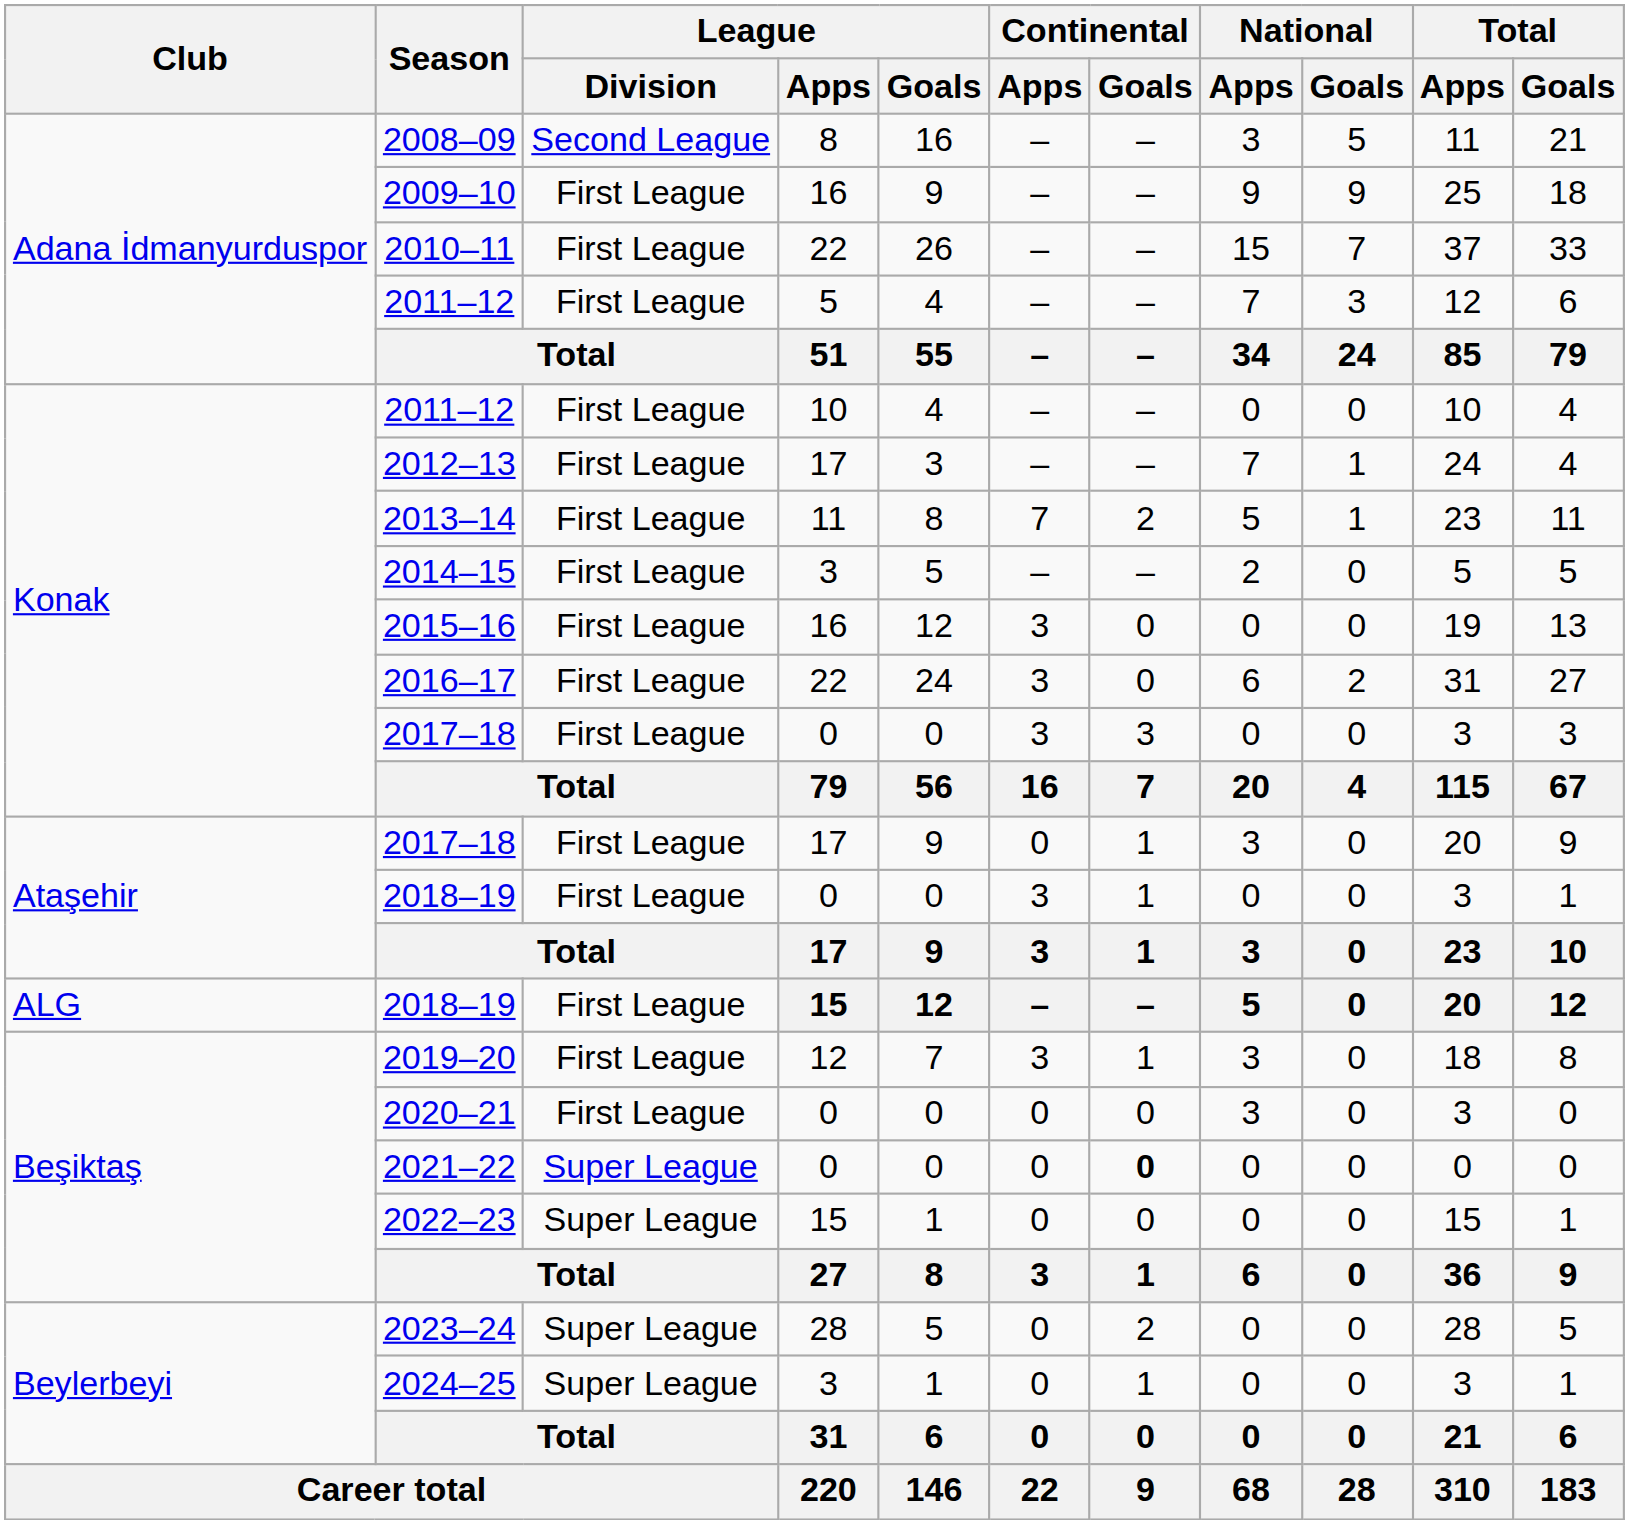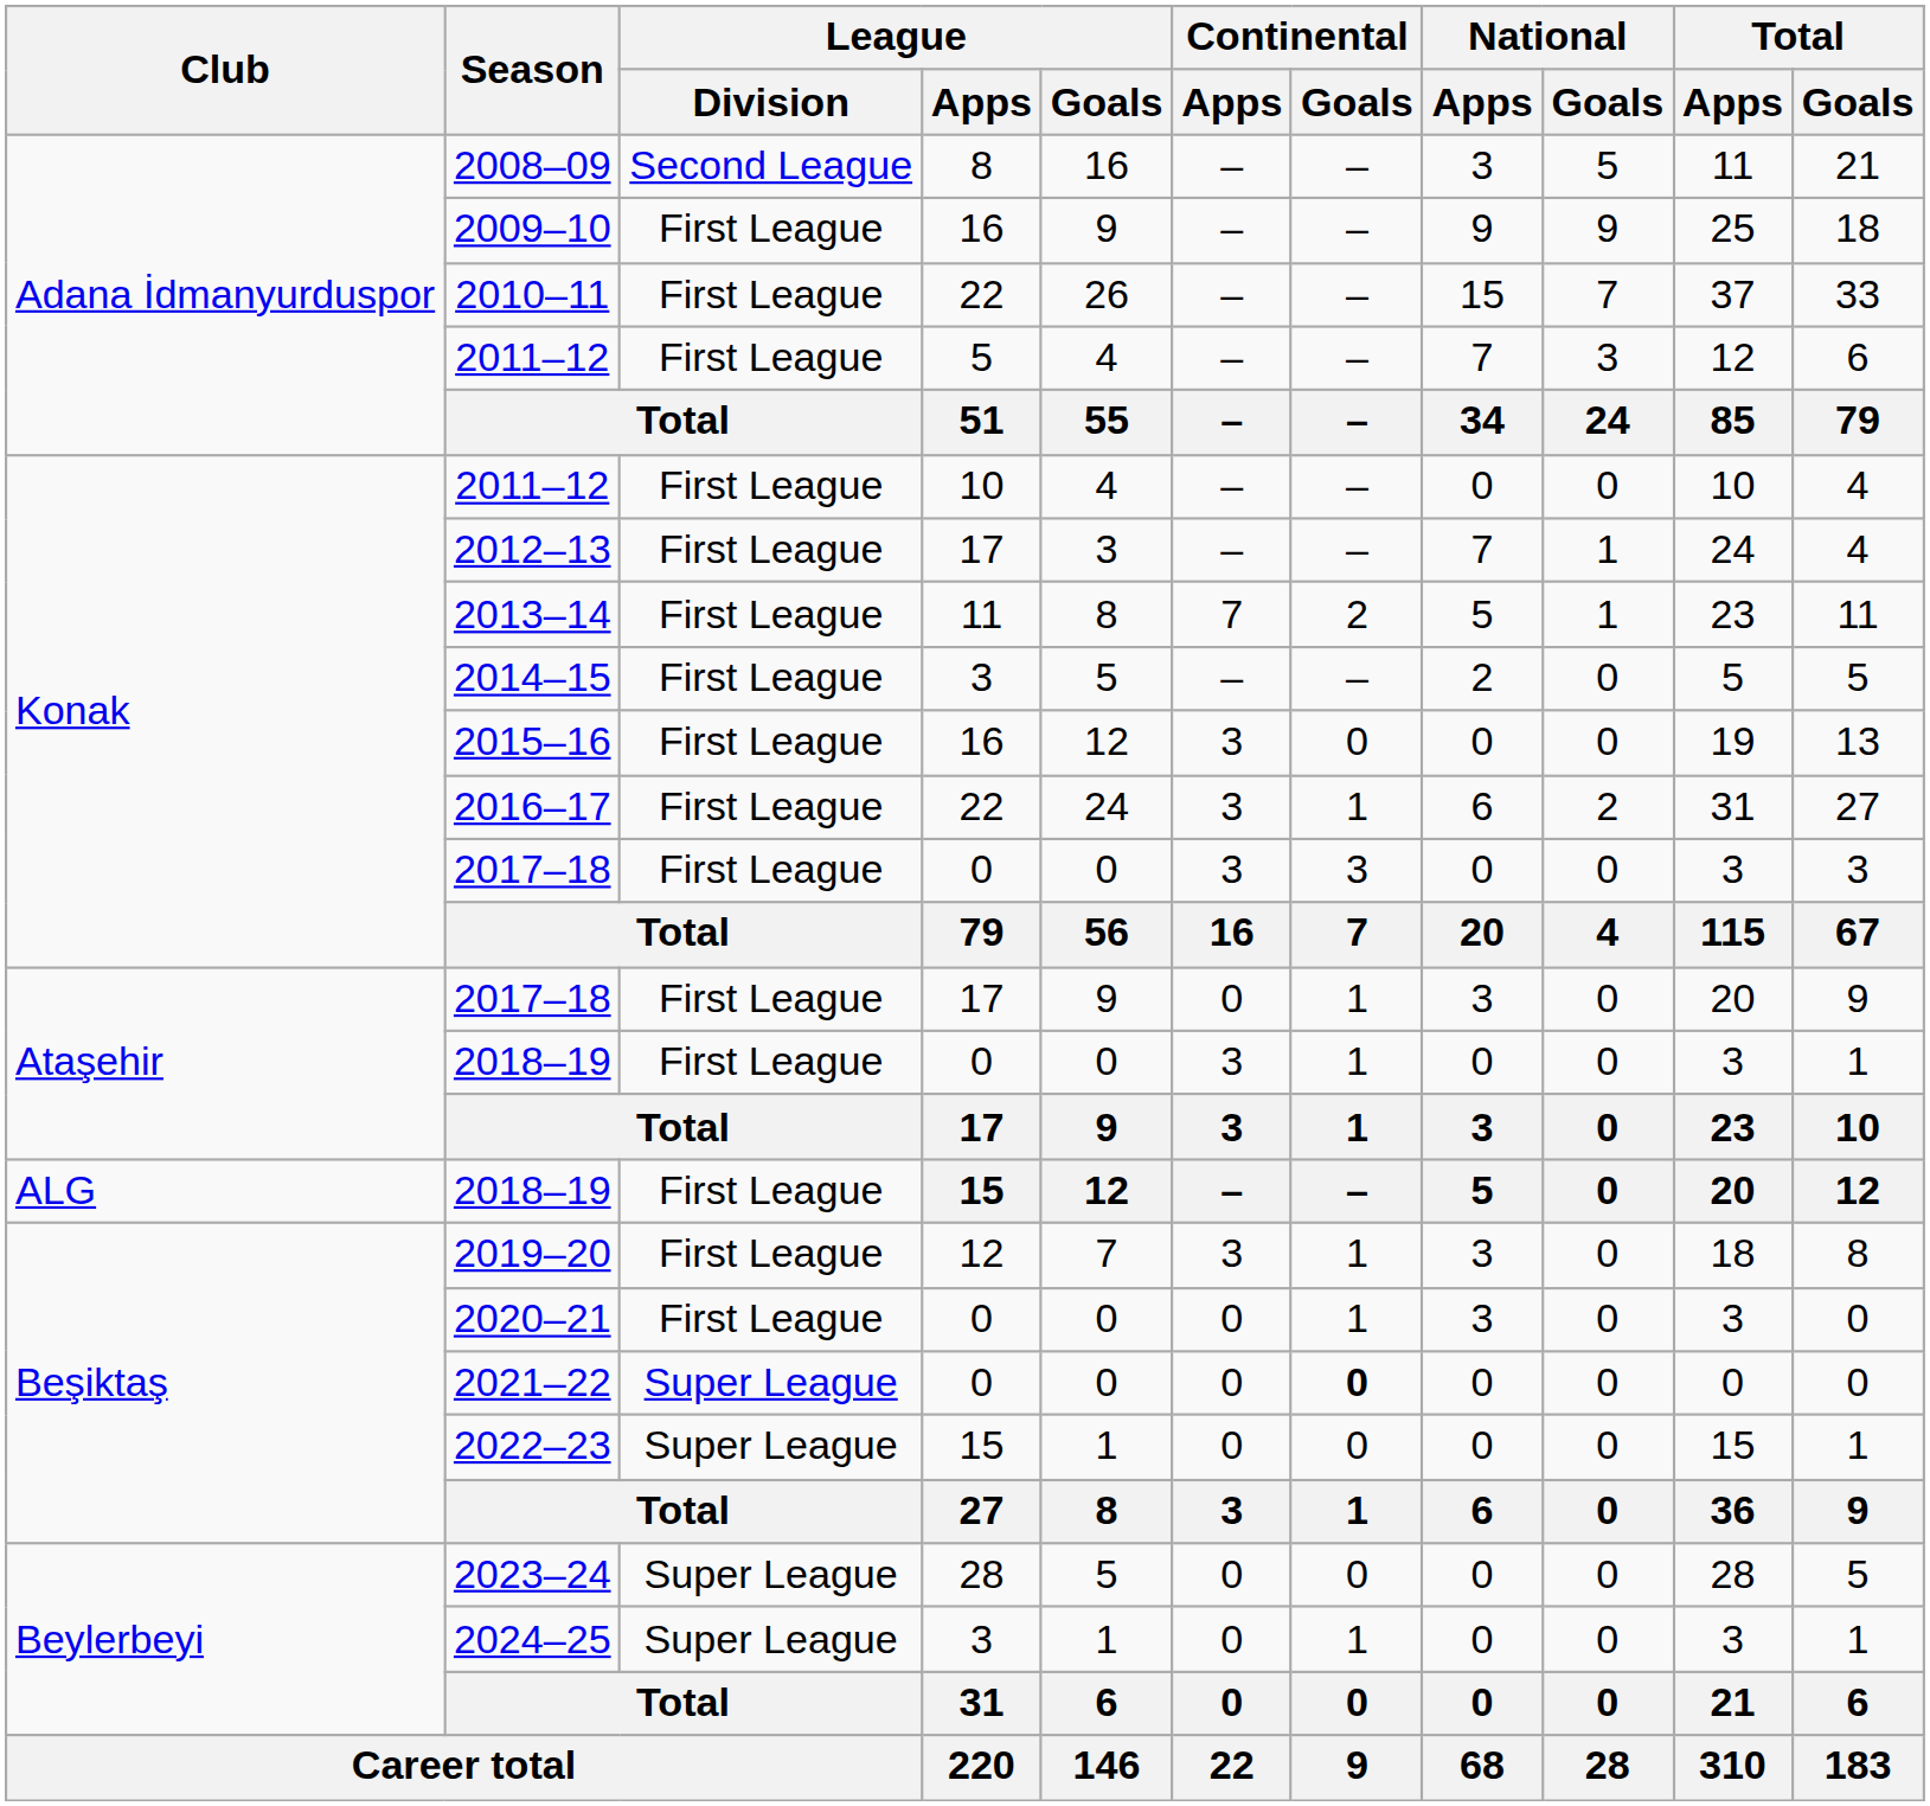2016–17 | Continental / Goals: 0 -> 1
2020–21 | Continental / Goals: 0 -> 1
2023–24 | Continental / Goals: 2 -> 0
